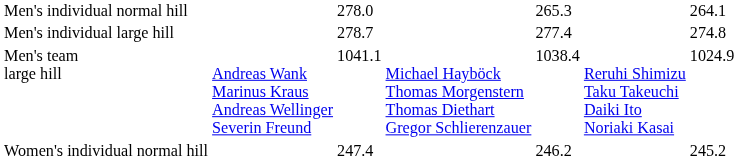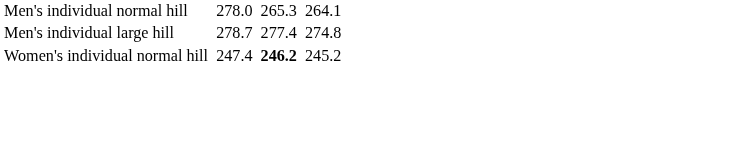- row: Men's team large hill | Andreas Wank Marinus Kraus Andreas Wellinger Severin Freund | 1041.1 | Michael Hayböck Thomas Morgenstern Thomas Diethart Gregor Schlierenzauer | 1038.4 | Reruhi Shimizu Taku Takeuchi Daiki Ito Noriaki Kasai | 1024.9
Women's individual normal hill | column 5: normal -> bold
